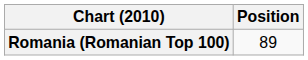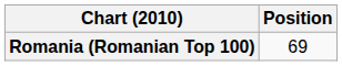Romania (Romanian Top 100) | Position: 89 -> 69
